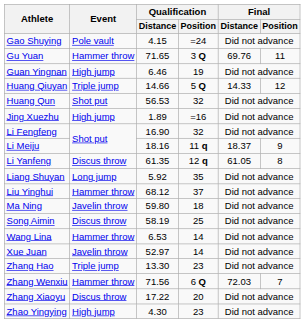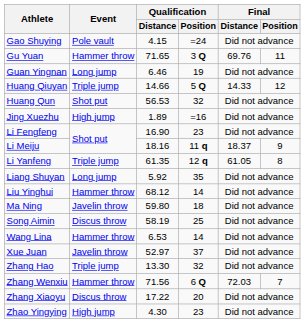Guan Yingnan | Event: High jump -> Long jump
Li Fengfeng | Qualification / Position: 32 -> 23
Li Yanfeng | Event: Discus throw -> Triple jump
Liu Yinghui | Qualification / Position: 37 -> 14
Xue Juan | Qualification / Position: 14 -> 37
Zhang Hao | Qualification / Position: 23 -> 32
